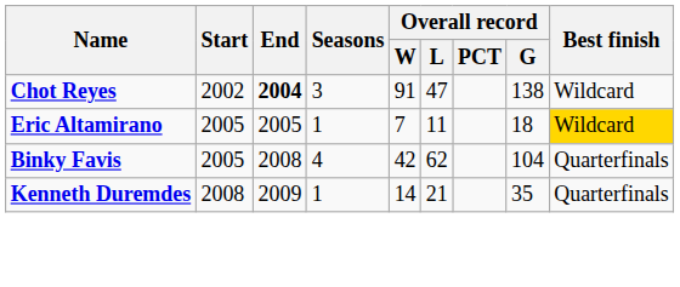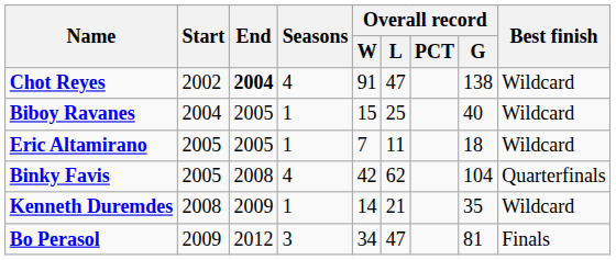Chot Reyes | Seasons: 3 -> 4
+ row: Biboy Ravanes | 2004 | 2005 | 1 | 15 | 25 | 40 | Wildcard
Eric Altamirano | Best finish: gold background -> no background
Kenneth Duremdes | Best finish: Quarterfinals -> Wildcard
+ row: Bo Perasol | 2009 | 2012 | 3 | 34 | 47 | 81 | Finals
